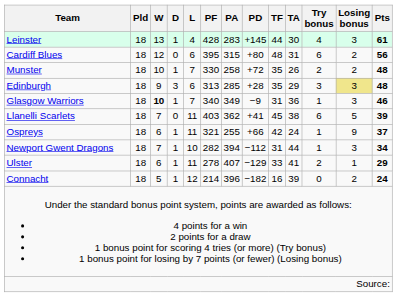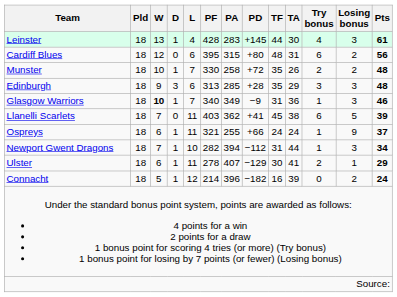Edinburgh | Losing bonus: khaki background -> no background
Ospreys | TF: 42 -> 24
Ulster | TF: 33 -> 30
